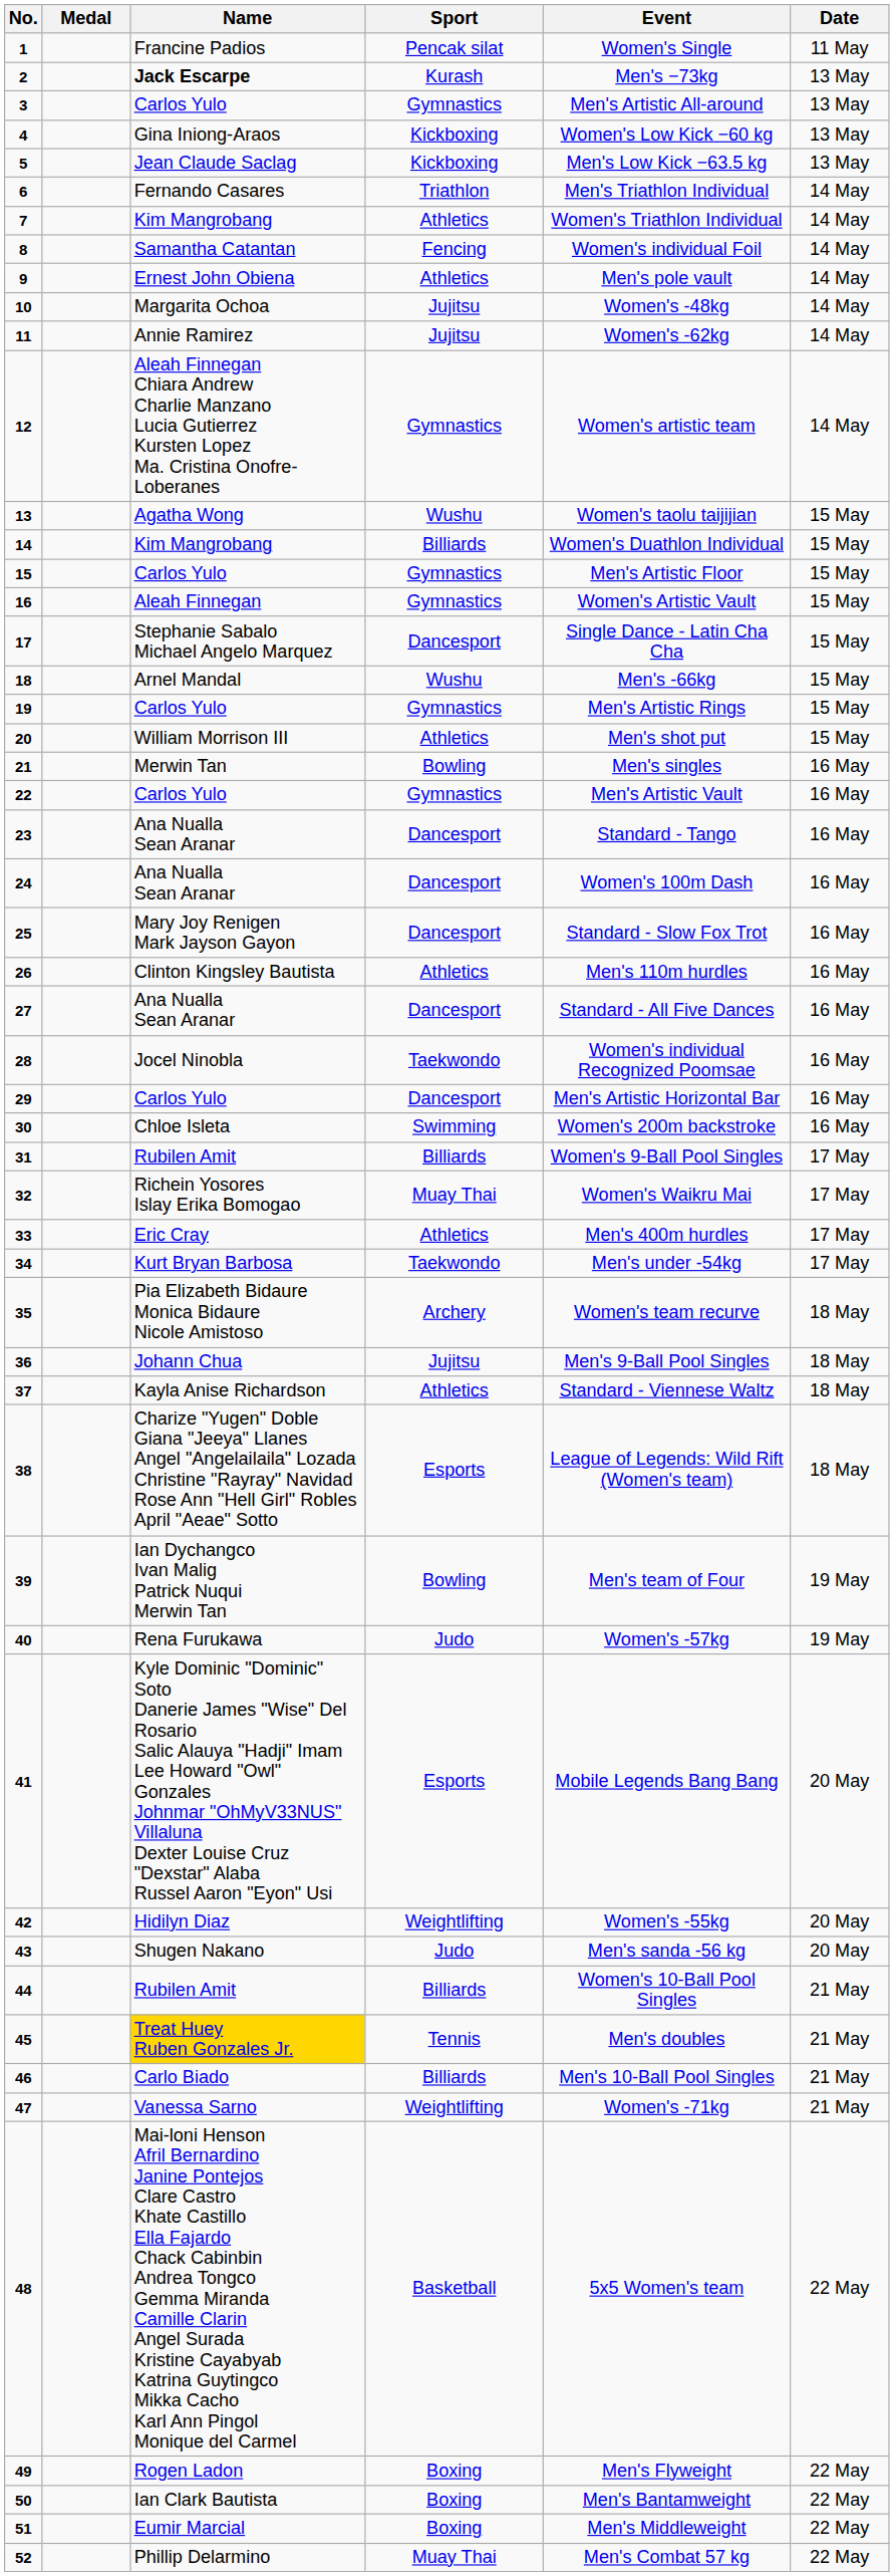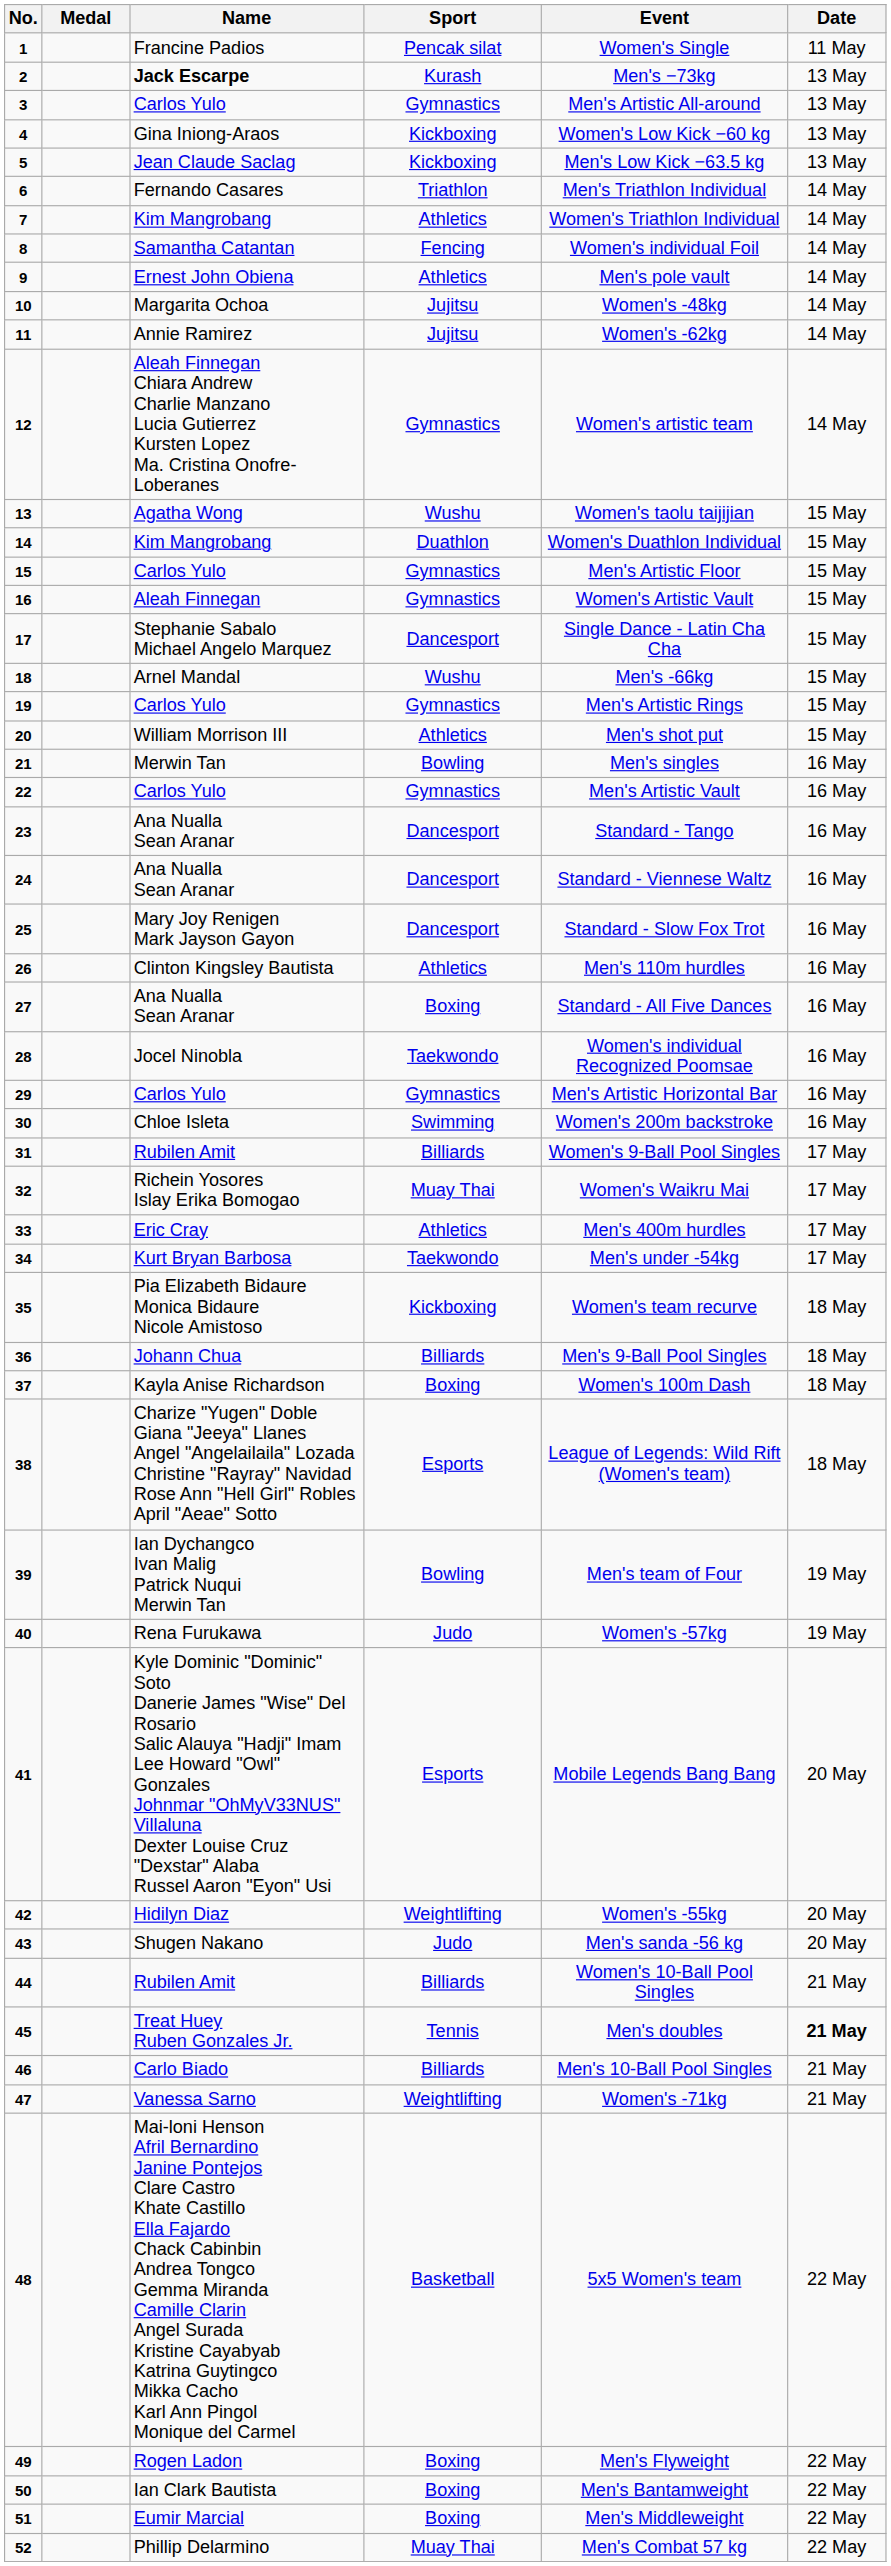14 | Sport: Billiards -> Duathlon
24 | Event: Women's 100m Dash -> Standard - Viennese Waltz
27 | Sport: Dancesport -> Boxing
29 | Sport: Dancesport -> Gymnastics
35 | Sport: Archery -> Kickboxing
36 | Sport: Jujitsu -> Billiards
37 | Sport: Athletics -> Boxing
37 | Event: Standard - Viennese Waltz -> Women's 100m Dash
45 | Name: gold background -> no background
45 | Date: normal -> bold
